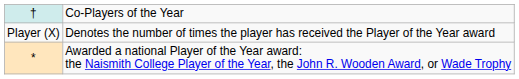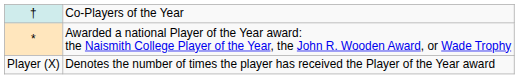rows swapped: * <-> Player (X)
